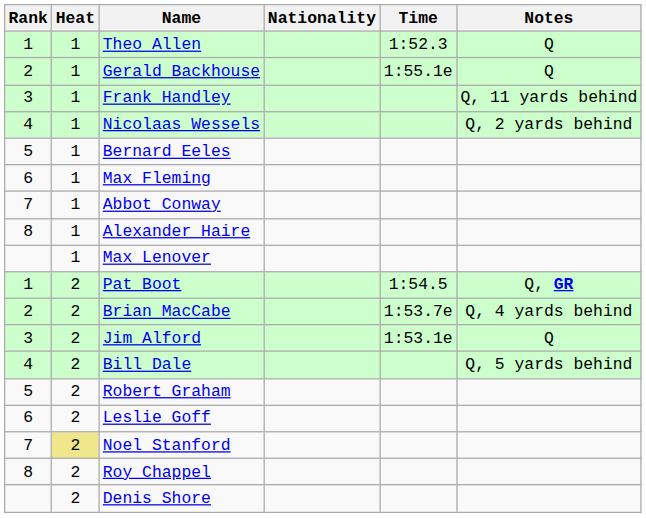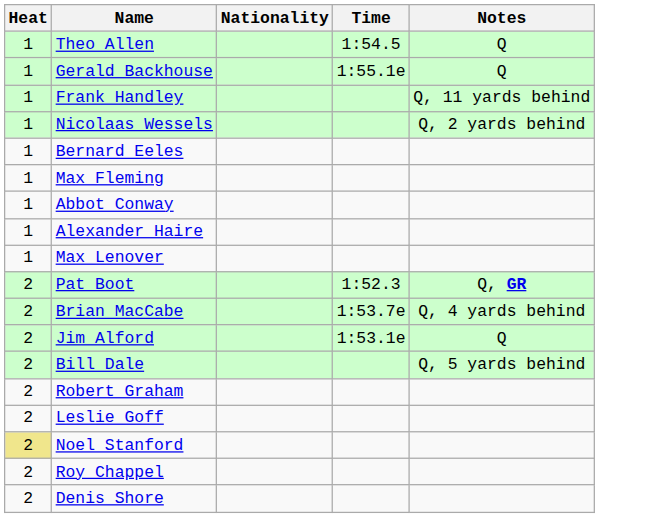- column: Rank | 1 | 2 | 3 | 4 | 5 | 6 | 7 | 8 | 1 | 2 | 3 | 4 | 5 | 6 | 7 | 8
Theo Allen | Time: 1:52.3 -> 1:54.5
Pat Boot | Time: 1:54.5 -> 1:52.3
